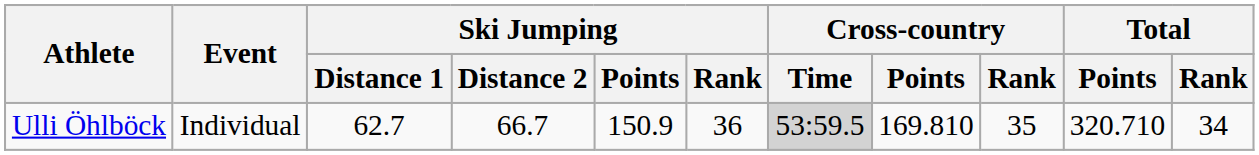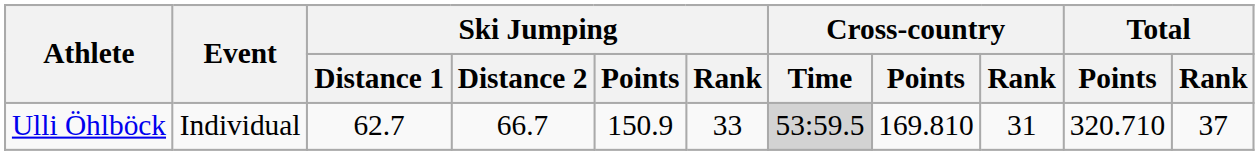Ulli Öhlböck | Ski Jumping / Rank: 36 -> 33
Ulli Öhlböck | Cross-country / Rank: 35 -> 31
Ulli Öhlböck | Total / Rank: 34 -> 37
